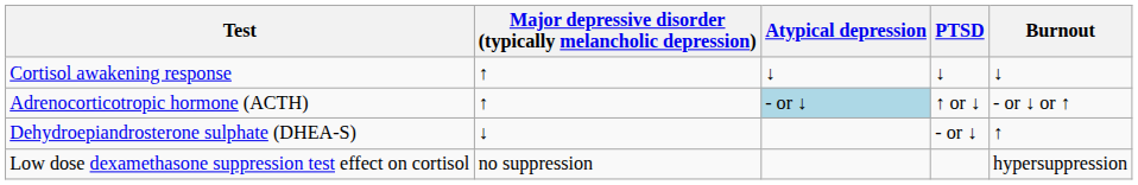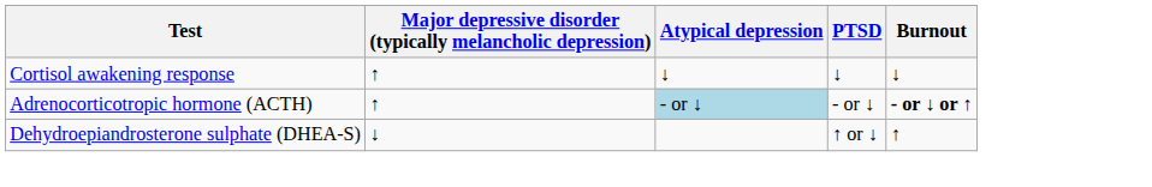Adrenocorticotropic hormone (ACTH) | PTSD: ↑ or ↓ -> - or ↓
Adrenocorticotropic hormone (ACTH) | Burnout: normal -> bold
Dehydroepiandrosterone sulphate (DHEA-S) | PTSD: - or ↓ -> ↑ or ↓
- row: Low dose dexamethasone suppression test effect on cortisol | no suppression | hypersuppression
